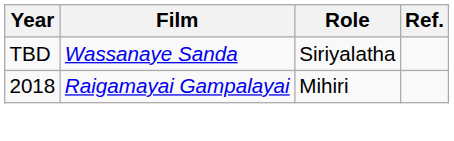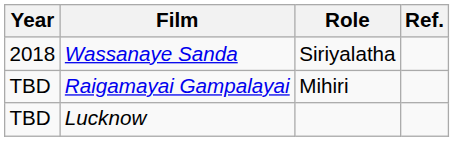Wassanaye Sanda | Year: TBD -> 2018
Raigamayai Gampalayai | Year: 2018 -> TBD
+ row: TBD | Lucknow
